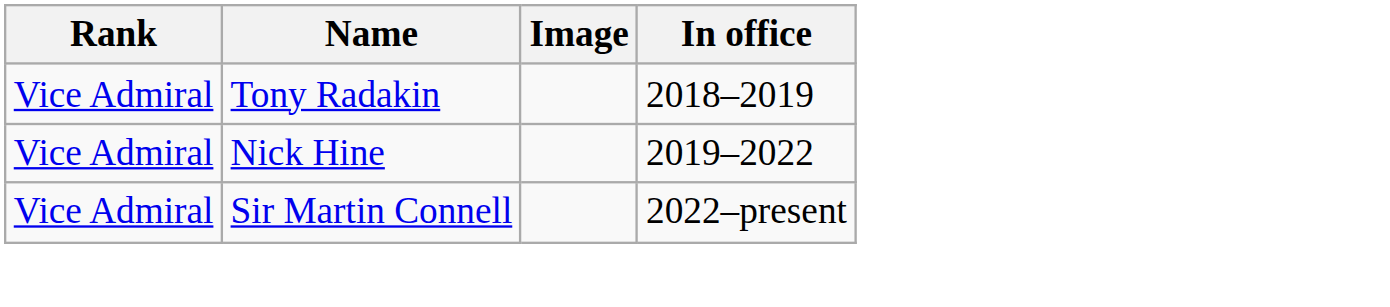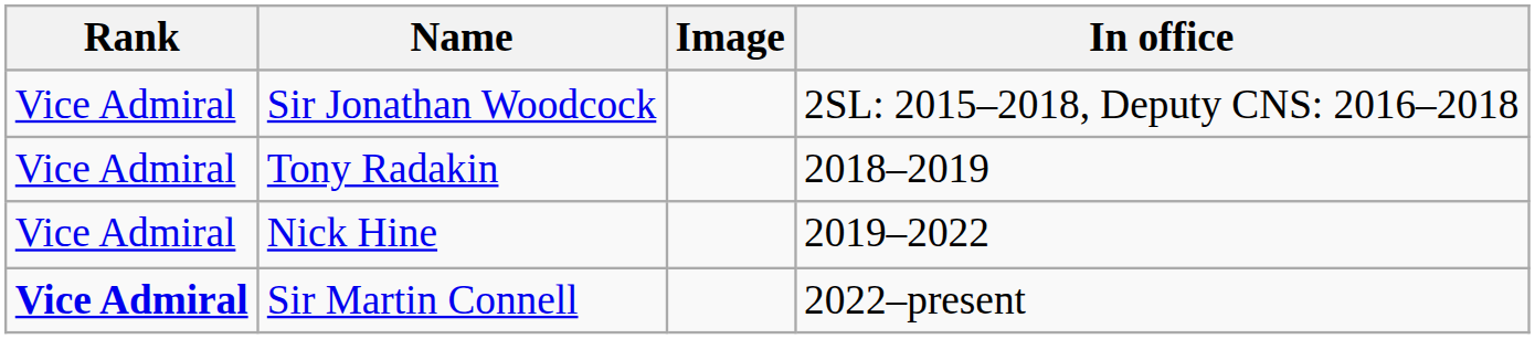+ row: Vice Admiral | Sir Jonathan Woodcock | 2SL: 2015–2018, Deputy CNS: 2016–2018
Sir Martin Connell | Rank: normal -> bold
